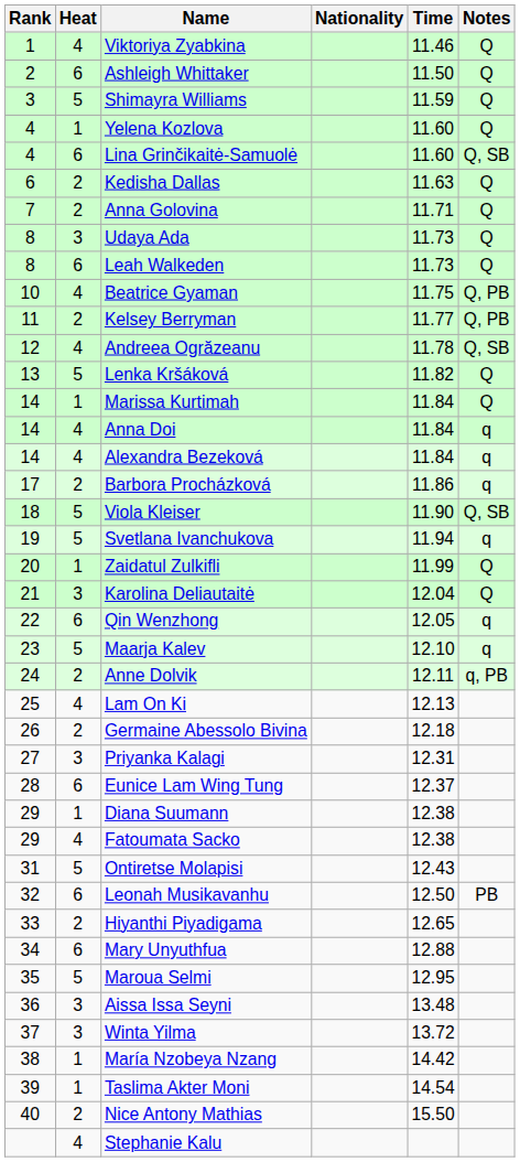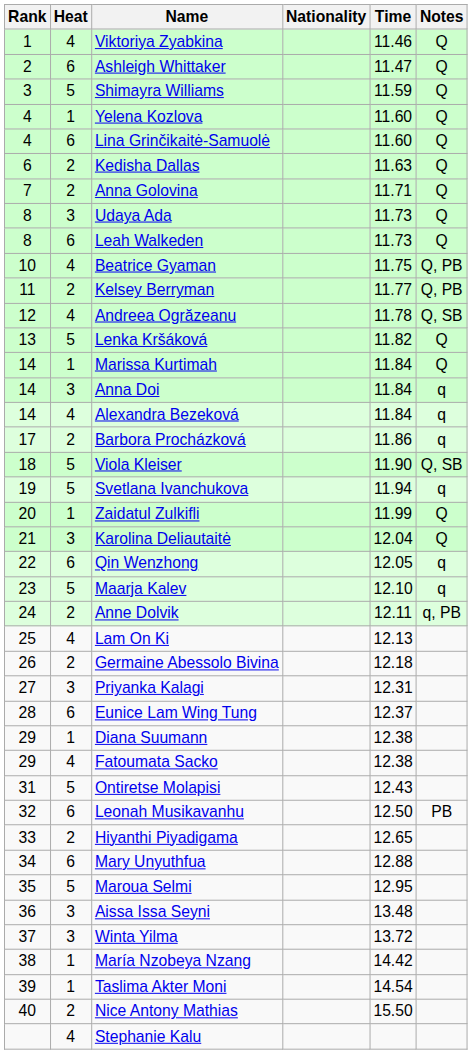Ashleigh Whittaker | Time: 11.50 -> 11.47
Lina Grinčikaitė-Samuolė | Notes: Q, SB -> Q
Anna Doi | Heat: 4 -> 3
